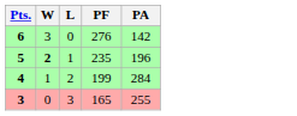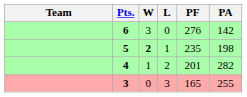+ column: Team
5 | PA: 196 -> 198
4 | PF: 199 -> 201
4 | PA: 284 -> 282
